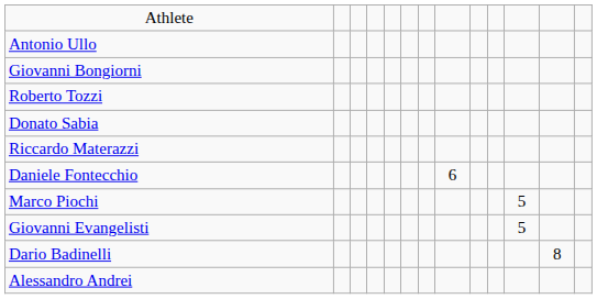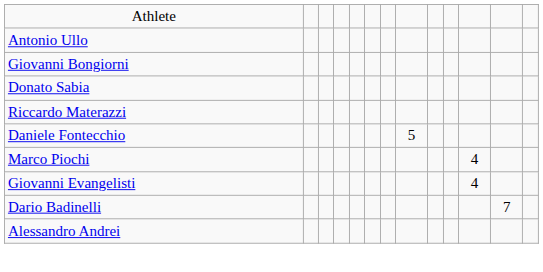- row: Roberto Tozzi
Daniele Fontecchio | column 8: 6 -> 5
Marco Piochi | column 11: 5 -> 4
Giovanni Evangelisti | column 11: 5 -> 4
Dario Badinelli | column 12: 8 -> 7
